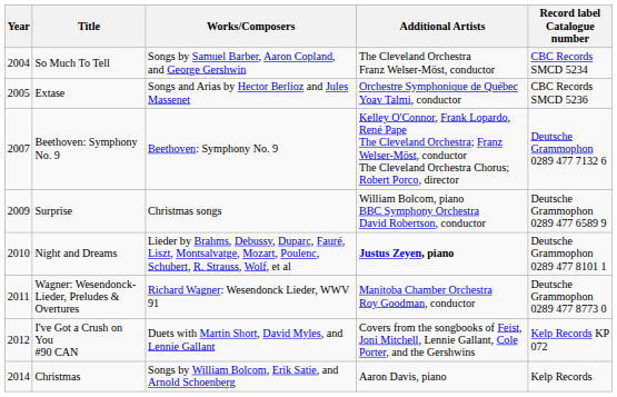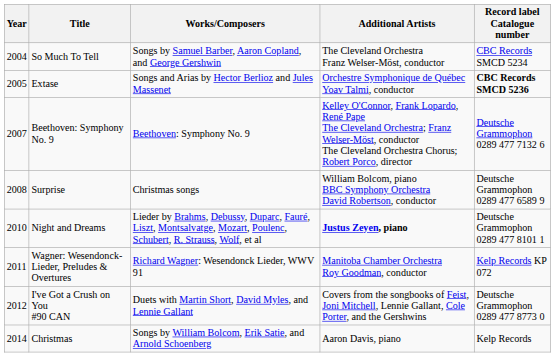Extase | Record label Catalogue number: normal -> bold
Surprise | Year: 2009 -> 2008
Wagner: Wesendonck-Lieder, Preludes & Overtures | Record label Catalogue number: Deutsche Grammophon 0289 477 8773 0 -> Kelp Records KP 072
I've Got a Crush on You #90 CAN | Record label Catalogue number: Kelp Records KP 072 -> Deutsche Grammophon 0289 477 8773 0
